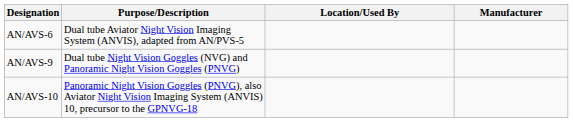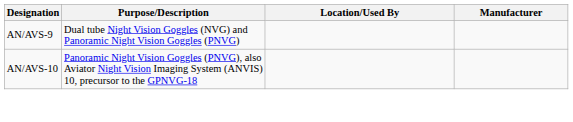- row: AN/AVS-6 | Dual tube Aviator Night Vision Imaging System (ANVIS), adapted from AN/PVS-5
